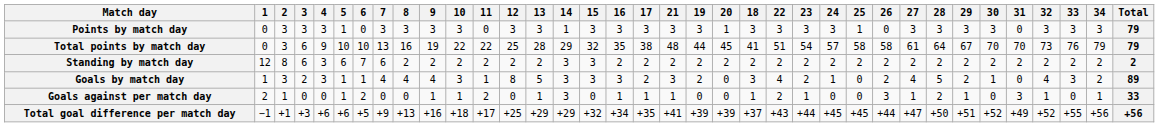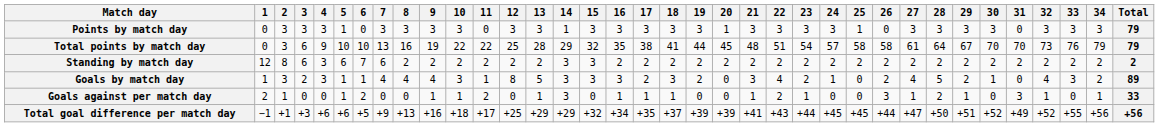columns swapped: 18 <-> 21
